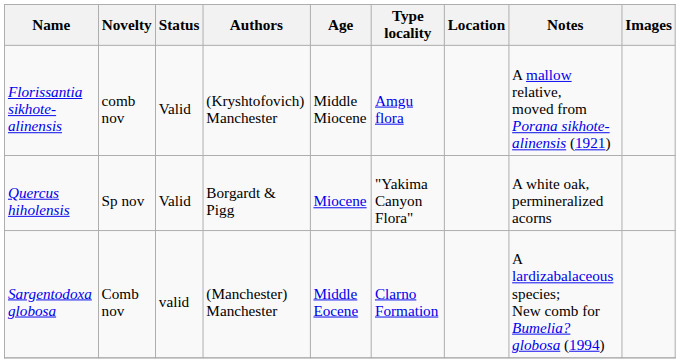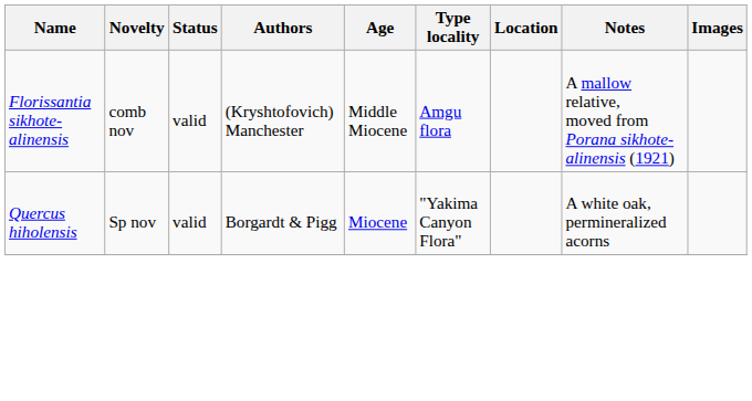Florissantia sikhote-alinensis | Status: Valid -> valid
Quercus hiholensis | Status: Valid -> valid
- row: Sargentodoxa globosa | Comb nov | valid | (Manchester) Manchester | Middle Eocene | Clarno Formation | A lardizabalaceous species; New comb for Bumelia? globosa (1994)
